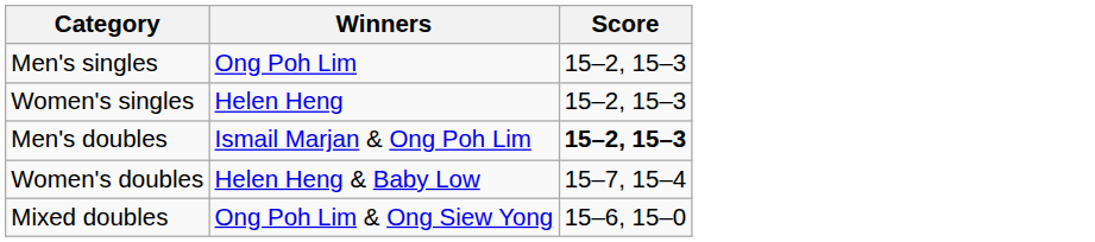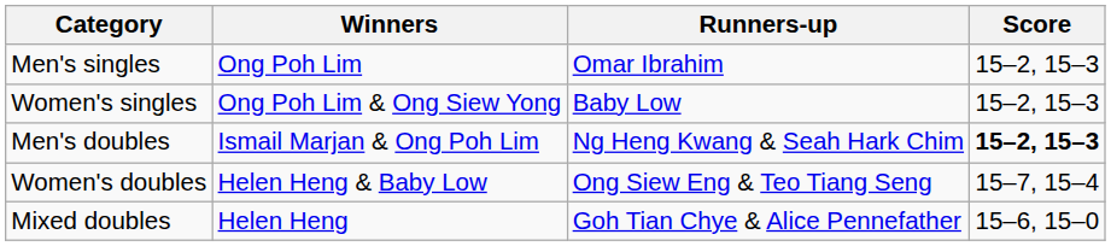+ column: Runners-up | Omar Ibrahim | Baby Low | Ng Heng Kwang & Seah Hark Chim | Ong Siew Eng & Teo Tiang Seng | Goh Tian Chye & Alice Pennefather
Women's singles | Winners: Helen Heng -> Ong Poh Lim & Ong Siew Yong
Mixed doubles | Winners: Ong Poh Lim & Ong Siew Yong -> Helen Heng
